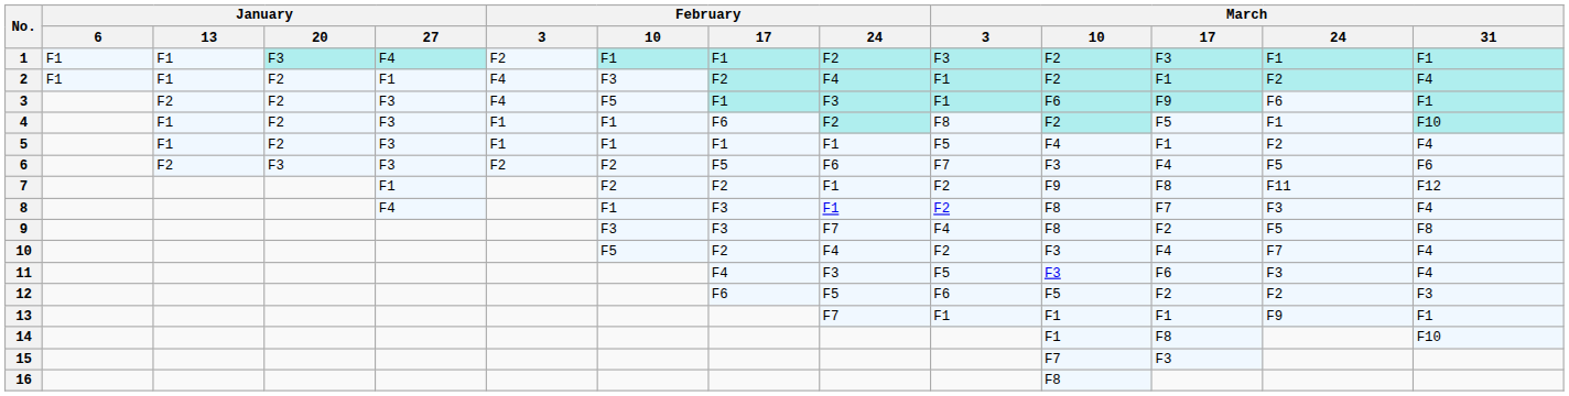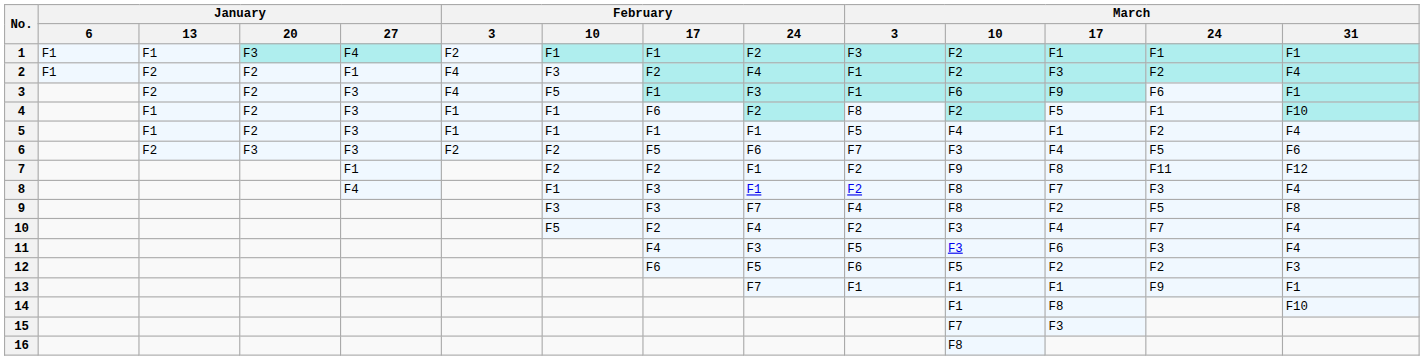1 | March / 17: F3 -> F1
2 | January / 13: F1 -> F2
2 | March / 17: F1 -> F3
